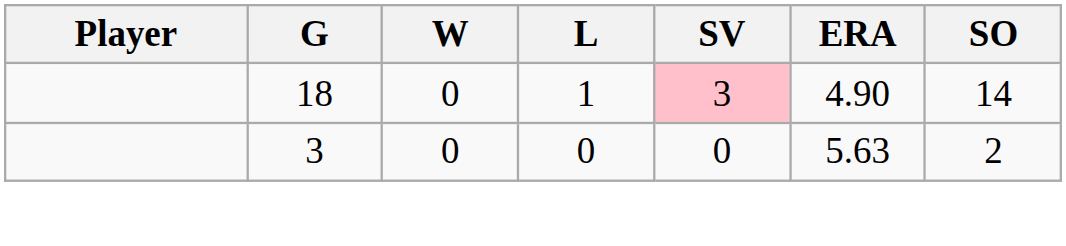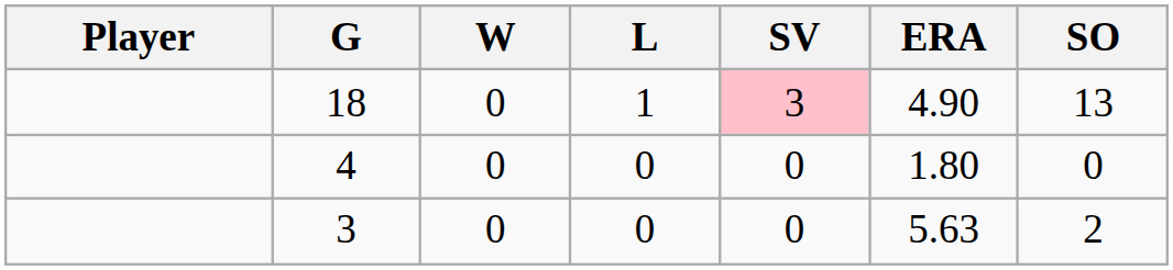18 | SO: 14 -> 13
+ row: 4 | 0 | 0 | 0 | 1.80 | 0
